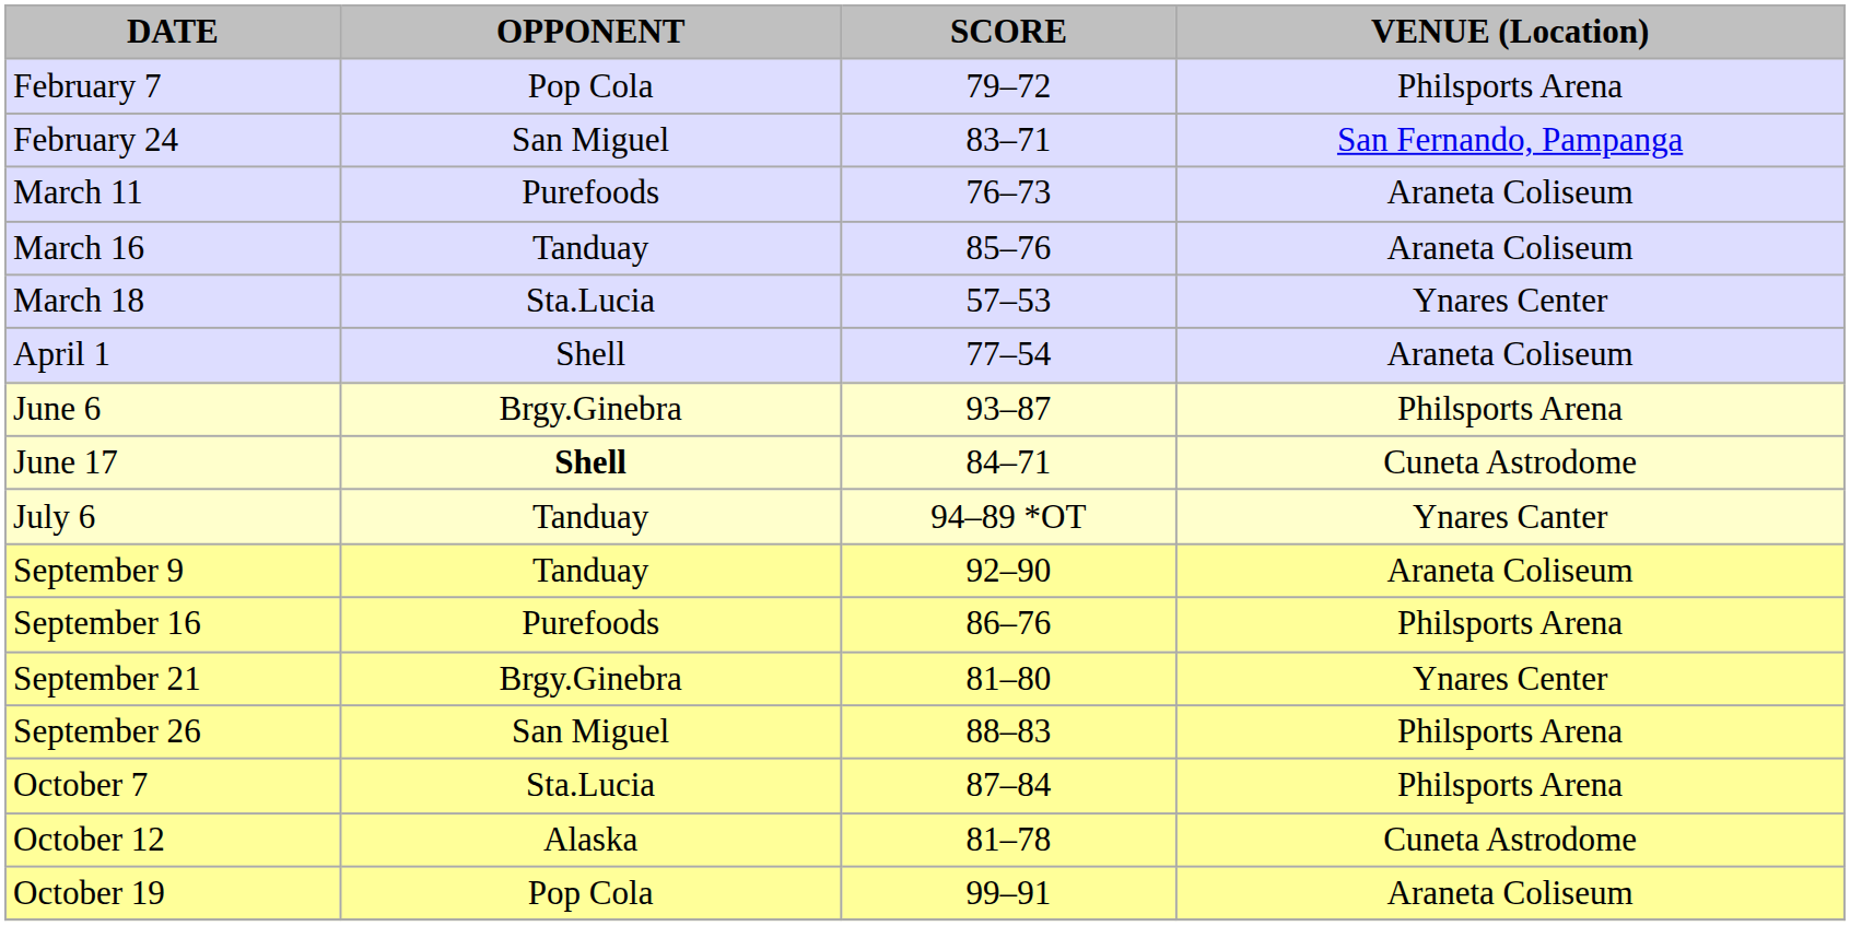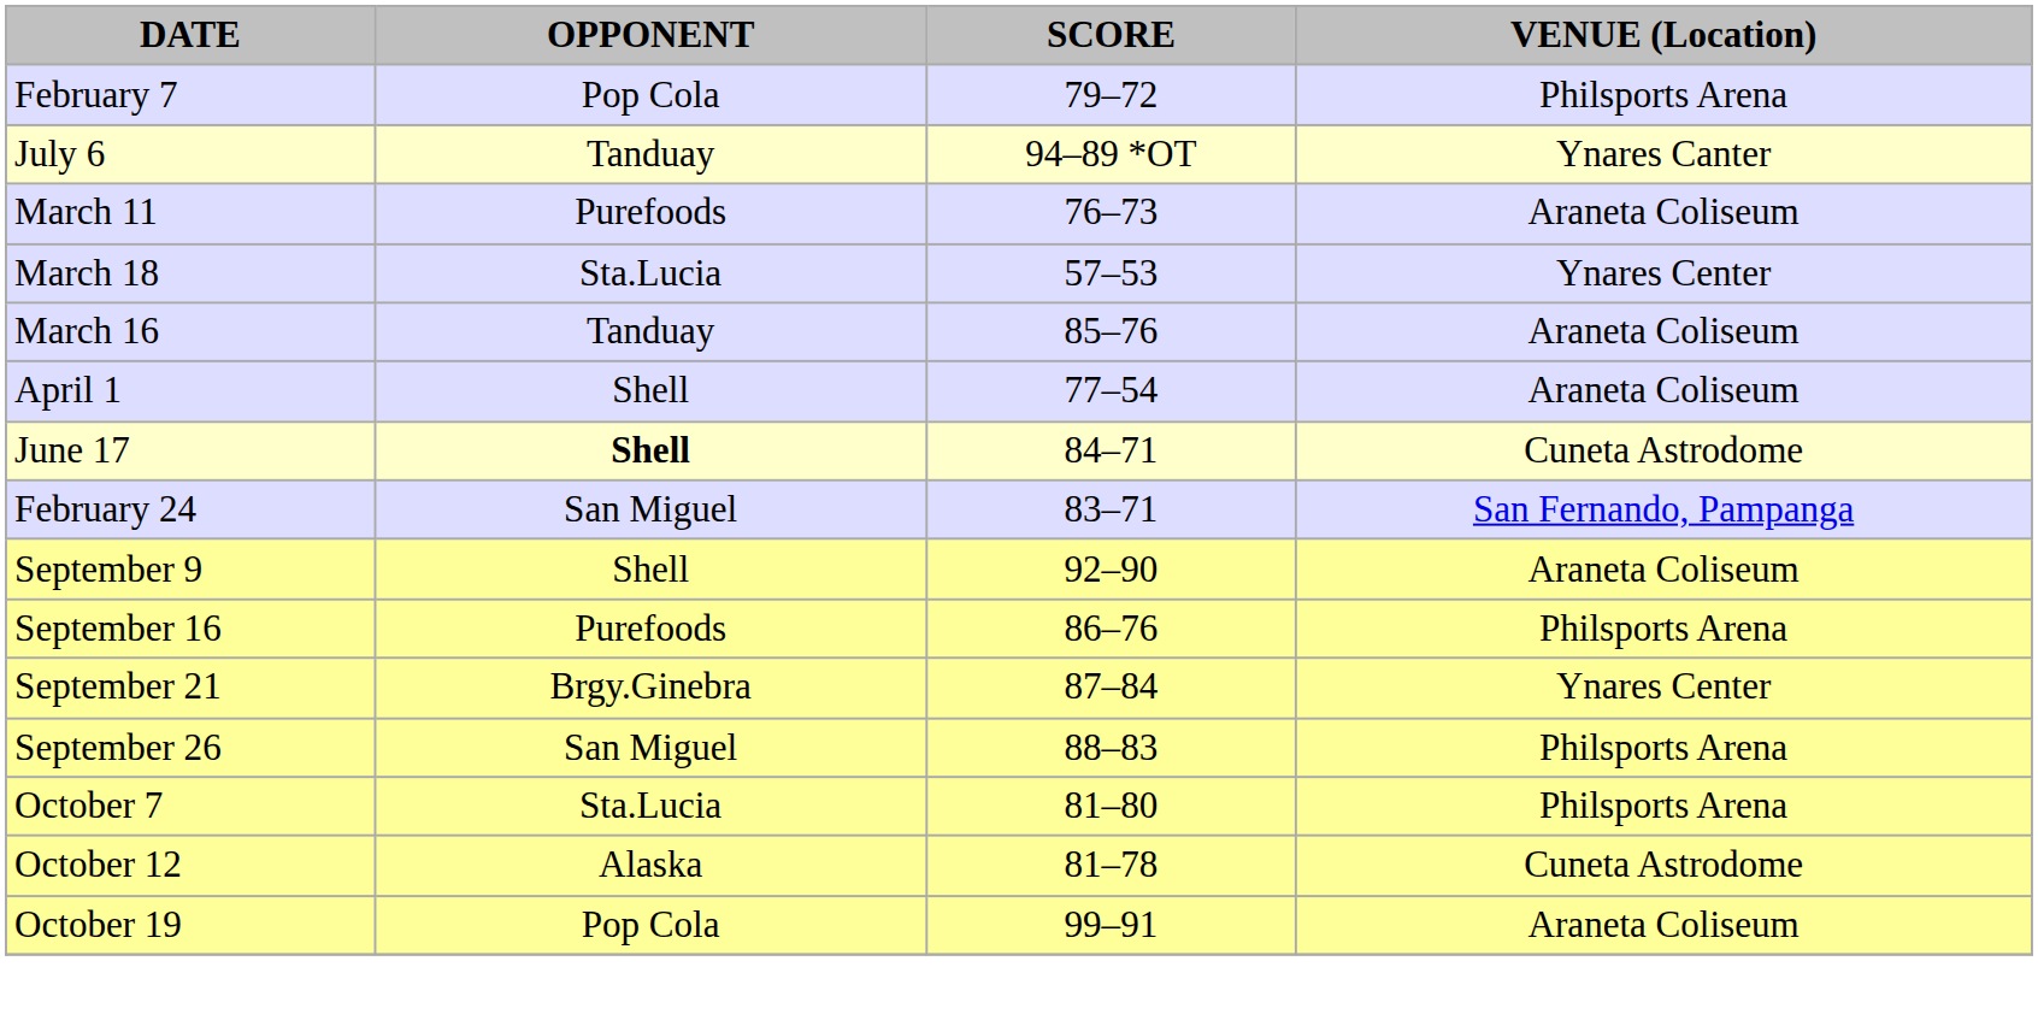rows swapped: February 24 <-> July 6
rows swapped: March 16 <-> March 18
- row: June 6 | Brgy.Ginebra | 93–87 | Philsports Arena
September 9 | OPPONENT: Tanduay -> Shell
September 21 | SCORE: 81–80 -> 87–84
October 7 | SCORE: 87–84 -> 81–80
